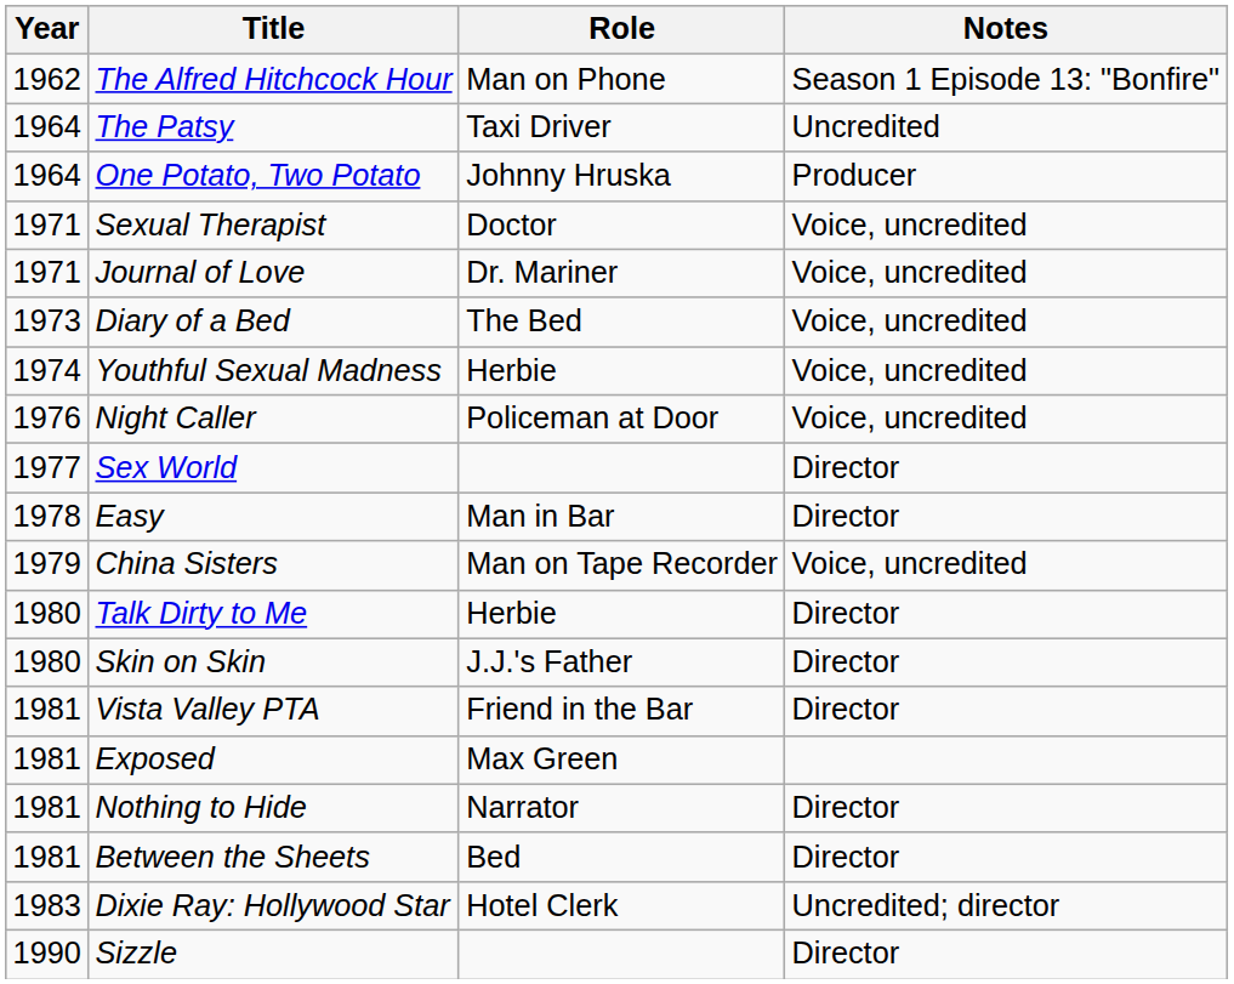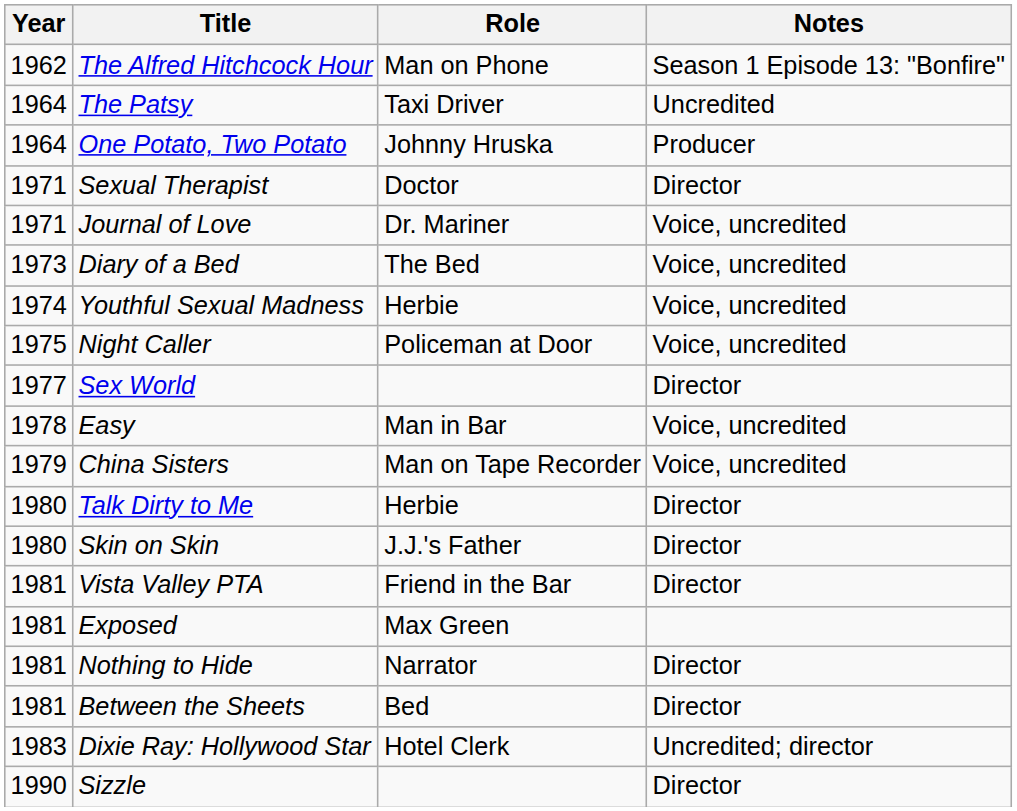Sexual Therapist | Notes: Voice, uncredited -> Director
Night Caller | Year: 1976 -> 1975
Easy | Notes: Director -> Voice, uncredited
